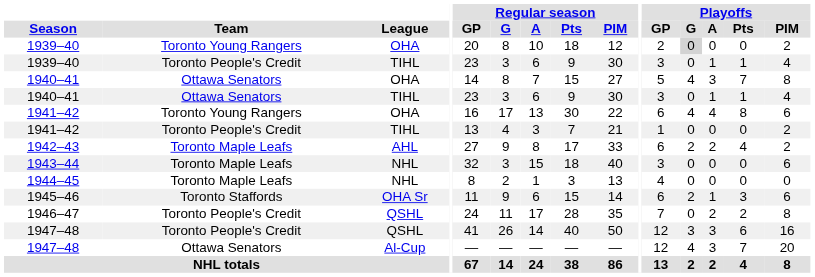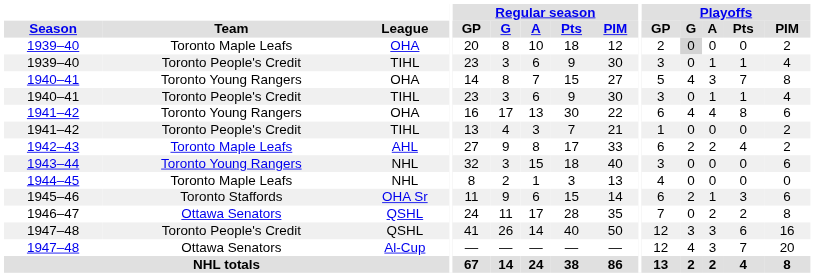1939–40 / OHA | Team: Toronto Young Rangers -> Toronto Maple Leafs
1940–41 / OHA | Team: Ottawa Senators -> Toronto Young Rangers
1940–41 / TIHL | Team: Ottawa Senators -> Toronto People's Credit
1943–44 | Team: Toronto Maple Leafs -> Toronto Young Rangers
1946–47 | Team: Toronto People's Credit -> Ottawa Senators
